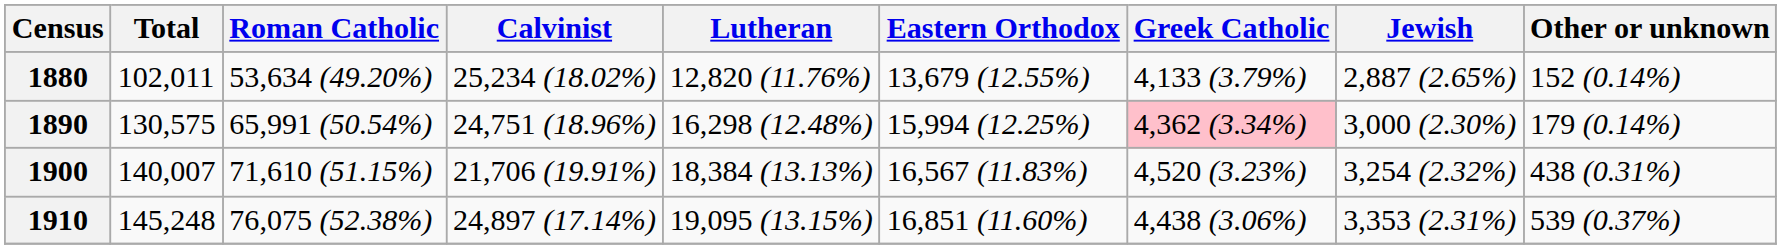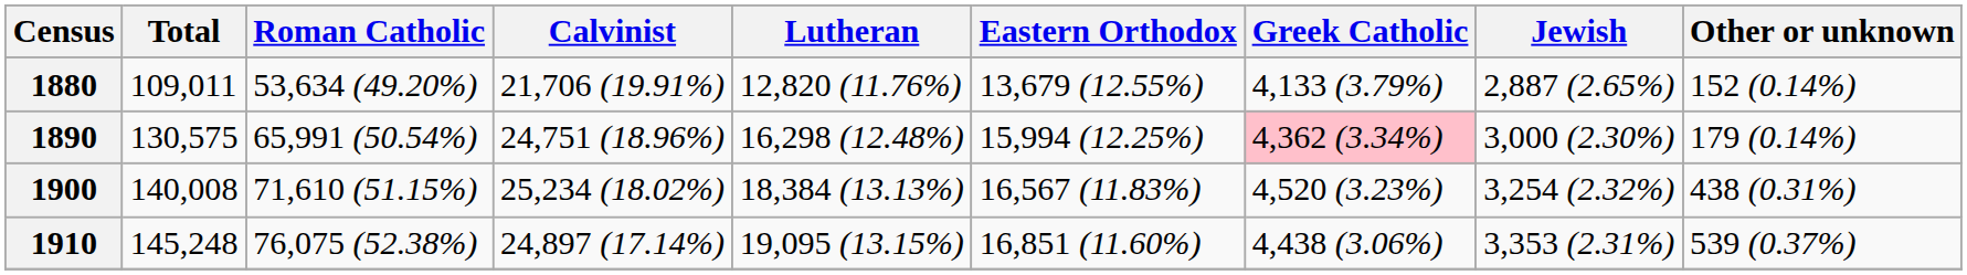1880 | Total: 102,011 -> 109,011
1880 | Calvinist: 25,234 (18.02%) -> 21,706 (19.91%)
1900 | Total: 140,007 -> 140,008
1900 | Calvinist: 21,706 (19.91%) -> 25,234 (18.02%)
